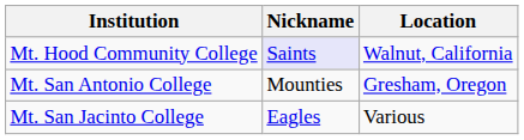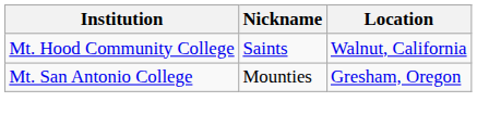Mt. Hood Community College | Nickname: lavender background -> no background
- row: Mt. San Jacinto College | Eagles | Various
